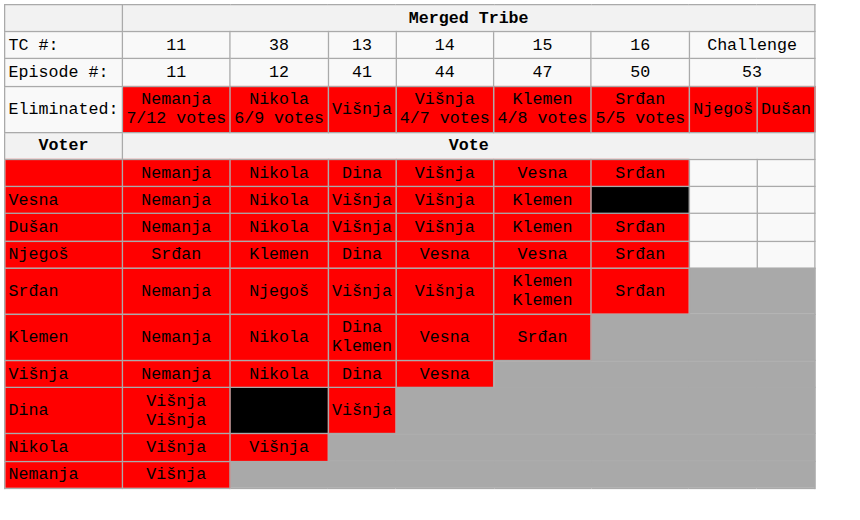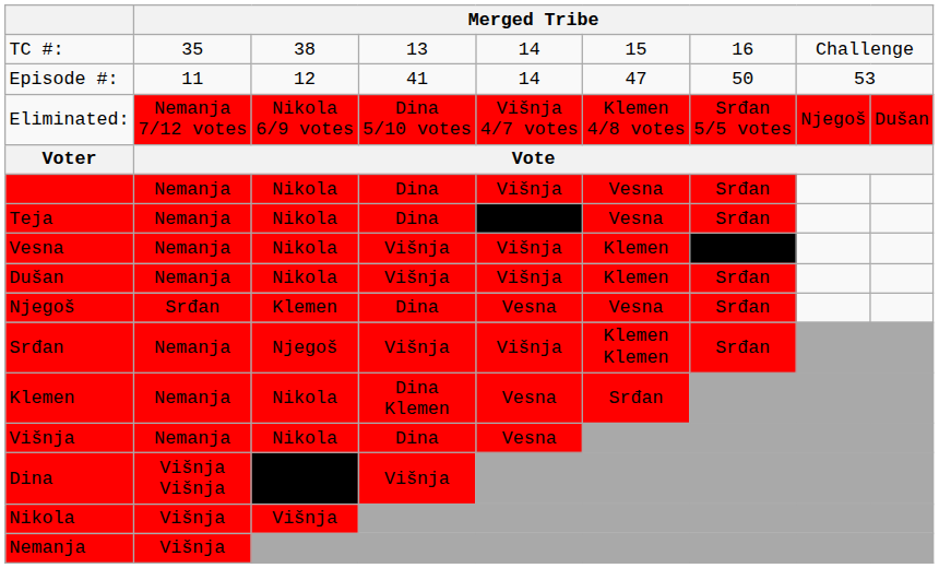TC #: | column 2: 11 -> 35
Episode #: | column 5: 44 -> 14
Eliminated: | column 4: Višnja -> Dina 5/10 votes
+ row: Teja | Nemanja | Nikola | Dina | Vesna | Srđan
